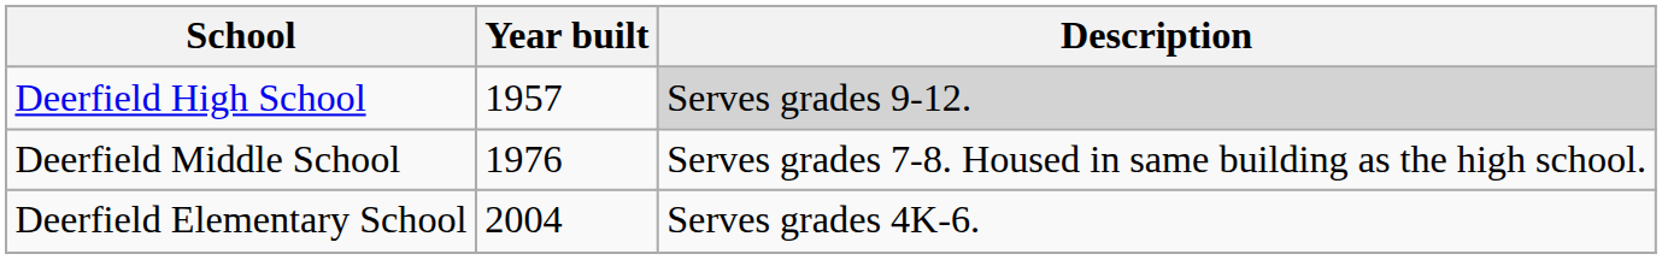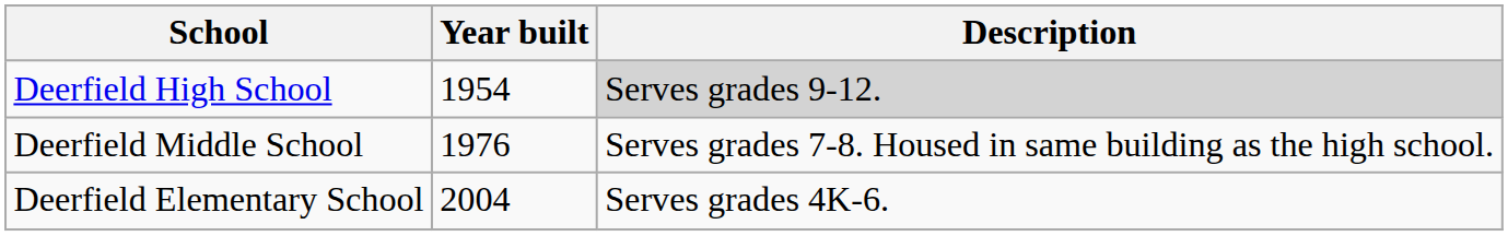Deerfield High School | Year built: 1957 -> 1954
